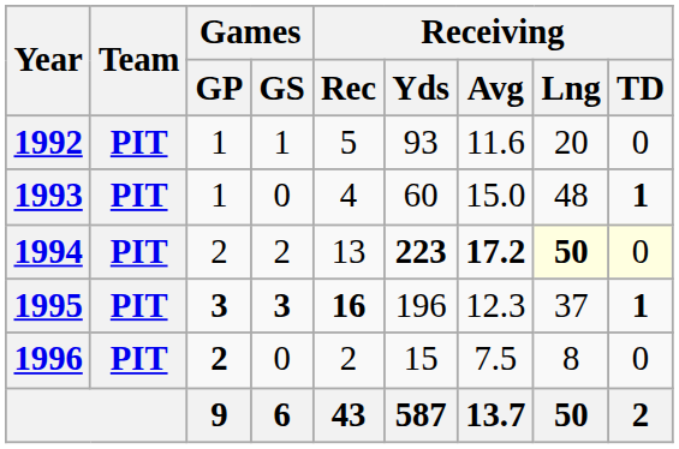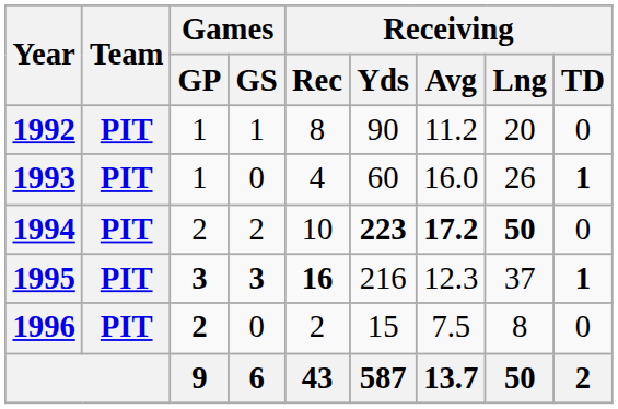1992 | Receiving / Rec: 5 -> 8
1992 | Receiving / Yds: 93 -> 90
1992 | Receiving / Avg: 11.6 -> 11.2
1993 | Receiving / Avg: 15.0 -> 16.0
1993 | Receiving / Lng: 48 -> 26
1994 | Receiving / Rec: 13 -> 10
1994 | Receiving / Lng: lightyellow background -> no background
1994 | Receiving / TD: lightyellow background -> no background
1995 | Receiving / Yds: 196 -> 216
